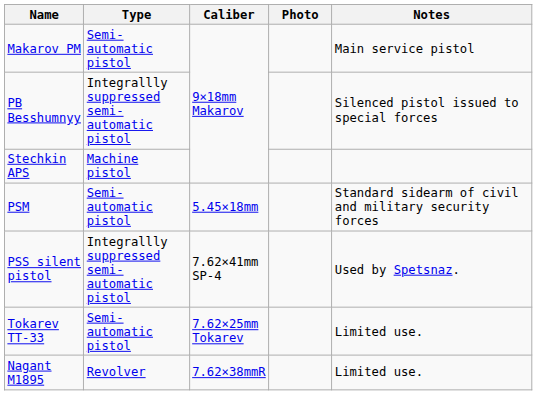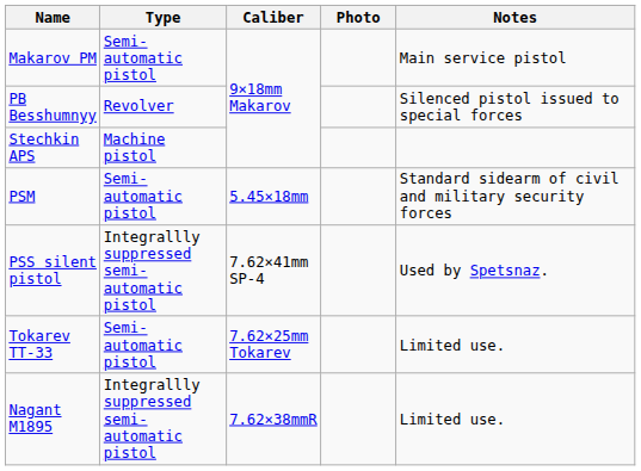PB Besshumnyy | Type: Integrallly suppressed semi-automatic pistol -> Revolver
Nagant M1895 | Type: Revolver -> Integrallly suppressed semi-automatic pistol
